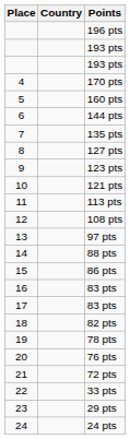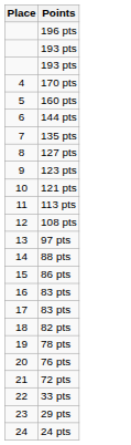- column: Country
